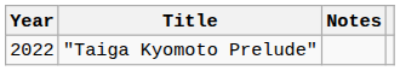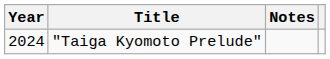"Taiga Kyomoto Prelude" | Year: 2022 -> 2024
